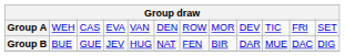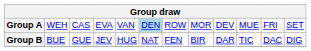Group A | column 6: no background -> lightblue background
Group A | column 10: TIC -> MUE
Group B | column 10: MUE -> TIC
